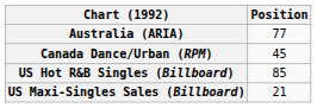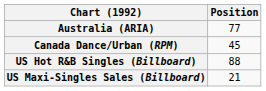US Hot R&B Singles (Billboard) | Position: 85 -> 88
